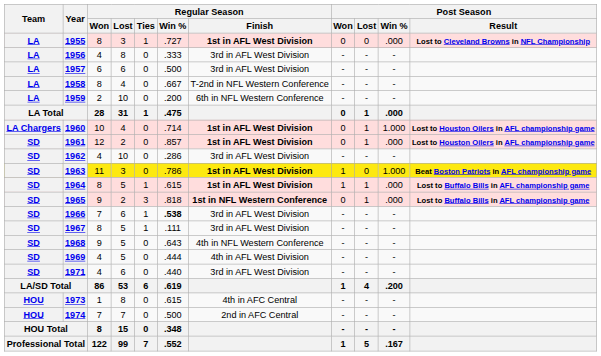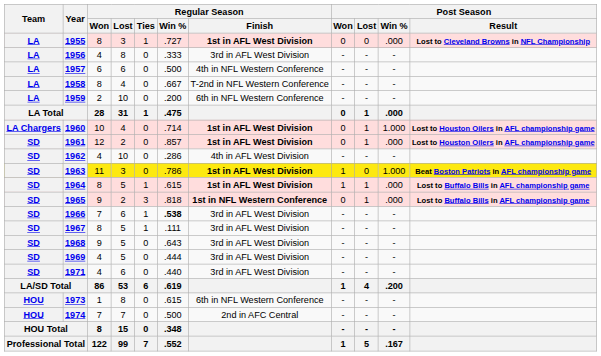1957 | Regular Season / Finish: 3rd in AFL West Division -> 4th in NFL Western Conference
1962 | Regular Season / Finish: 3rd in AFL West Division -> 4th in AFL West Division
1968 | Regular Season / Finish: 4th in NFL Western Conference -> 3rd in AFL West Division
1969 | Regular Season / Finish: 4th in AFL West Division -> 3rd in AFL West Division
1973 | Regular Season / Finish: 4th in AFC Central -> 6th in NFL Western Conference
